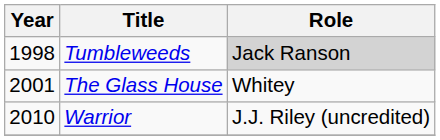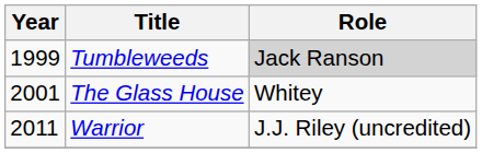Tumbleweeds | Year: 1998 -> 1999
Warrior | Year: 2010 -> 2011
